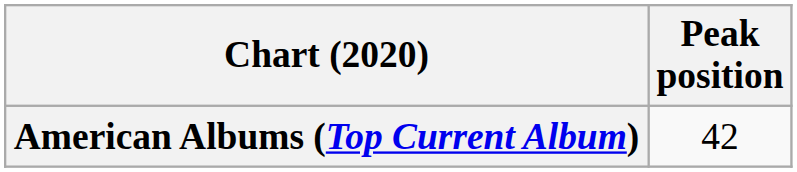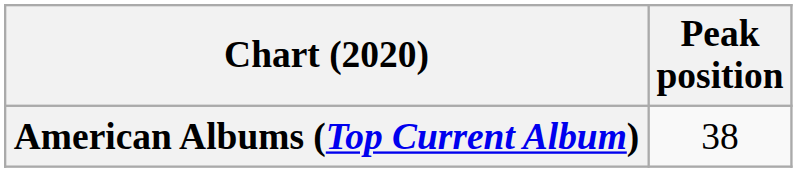American Albums (Top Current Album) | Peak position: 42 -> 38
